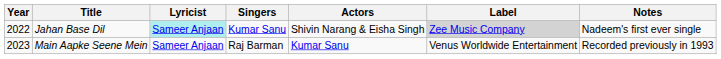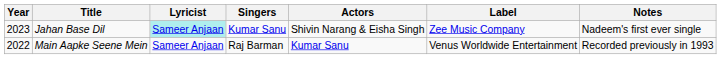Jahan Base Dil | Year: 2022 -> 2023
Jahan Base Dil | Label: lightgrey background -> no background
Main Aapke Seene Mein | Year: 2023 -> 2022
